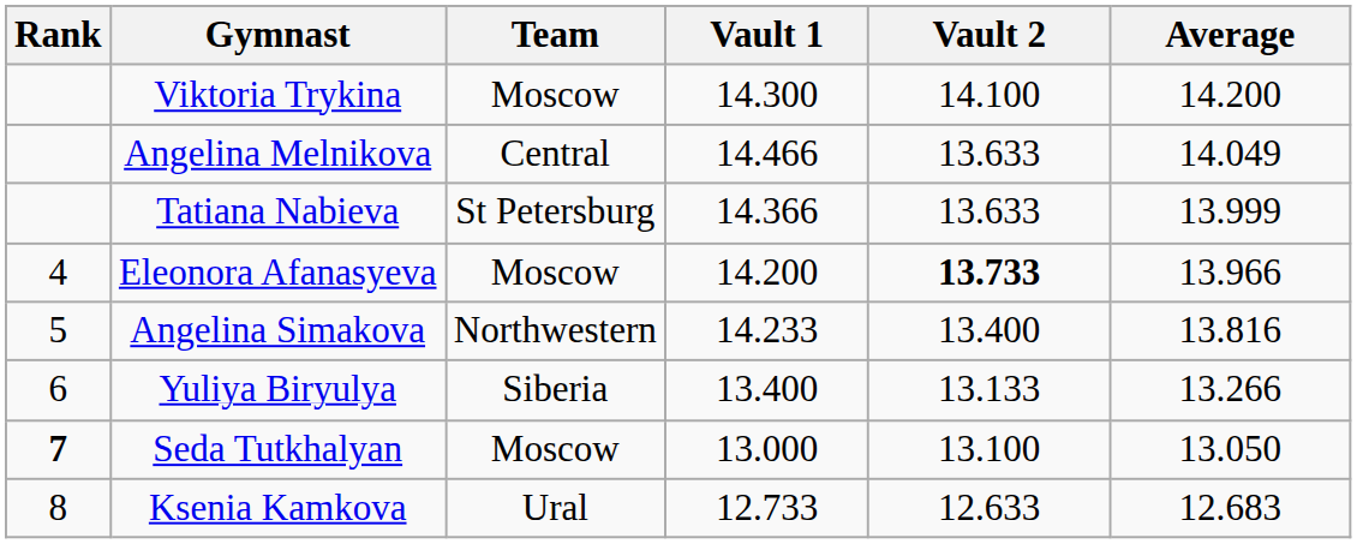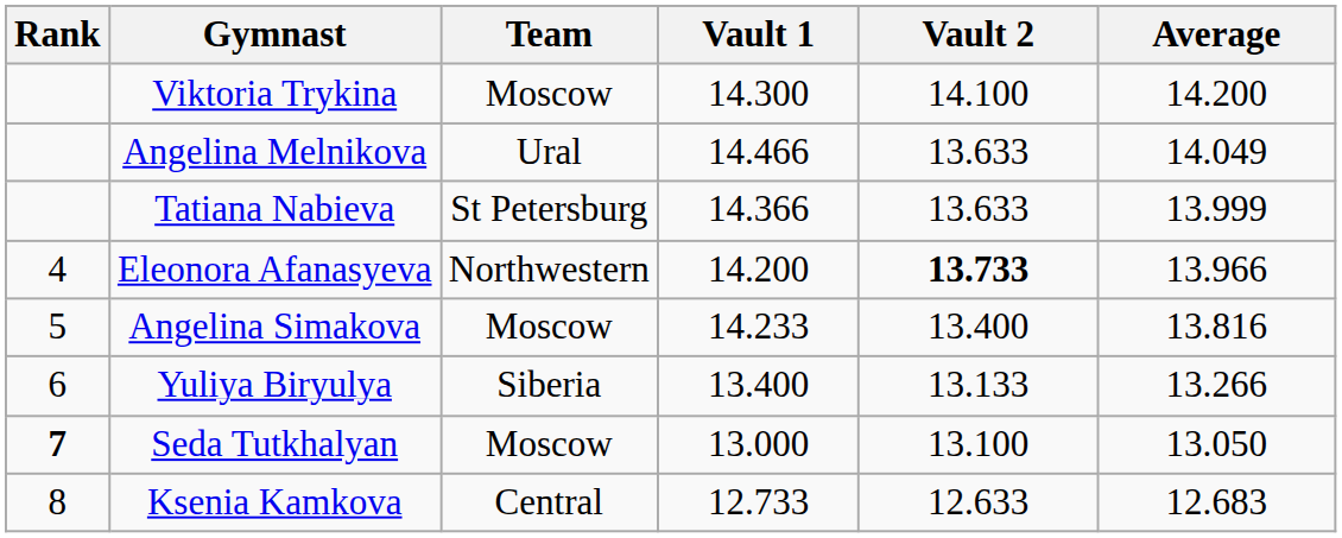Angelina Melnikova | Team: Central -> Ural
Eleonora Afanasyeva | Team: Moscow -> Northwestern
Angelina Simakova | Team: Northwestern -> Moscow
Ksenia Kamkova | Team: Ural -> Central
